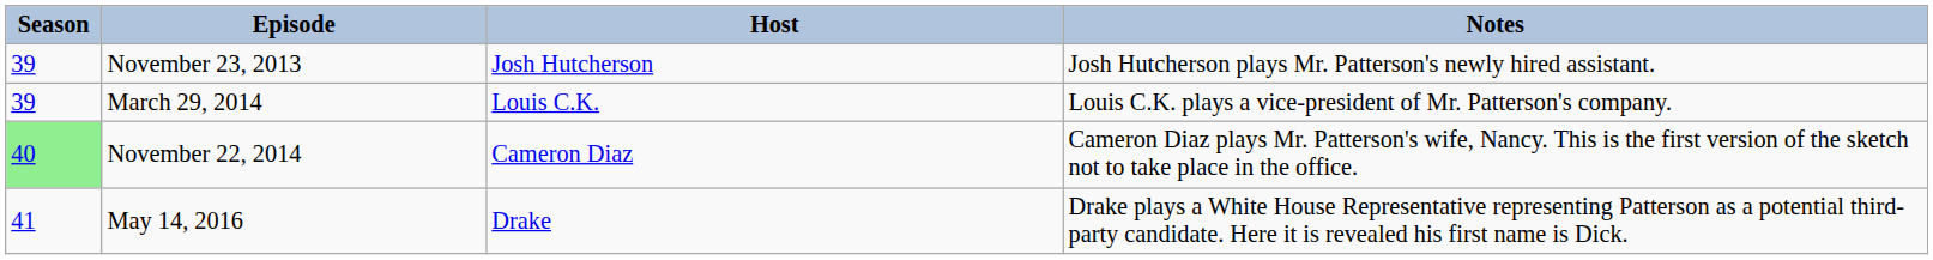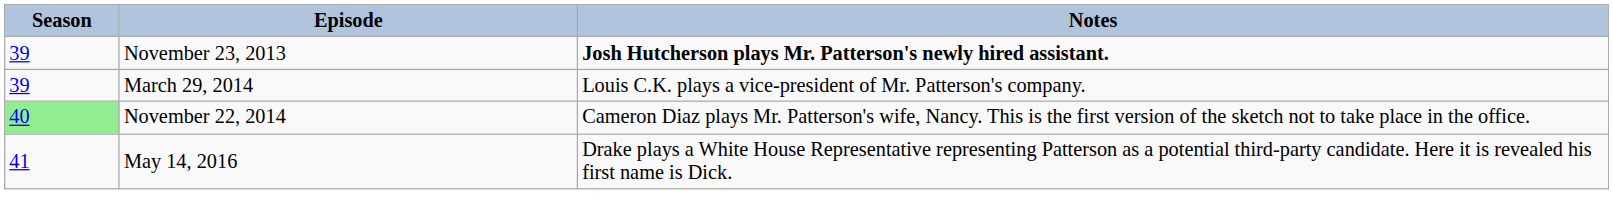- column: Host | Josh Hutcherson | Louis C.K. | Cameron Diaz | Drake
November 23, 2013 | Notes: normal -> bold
